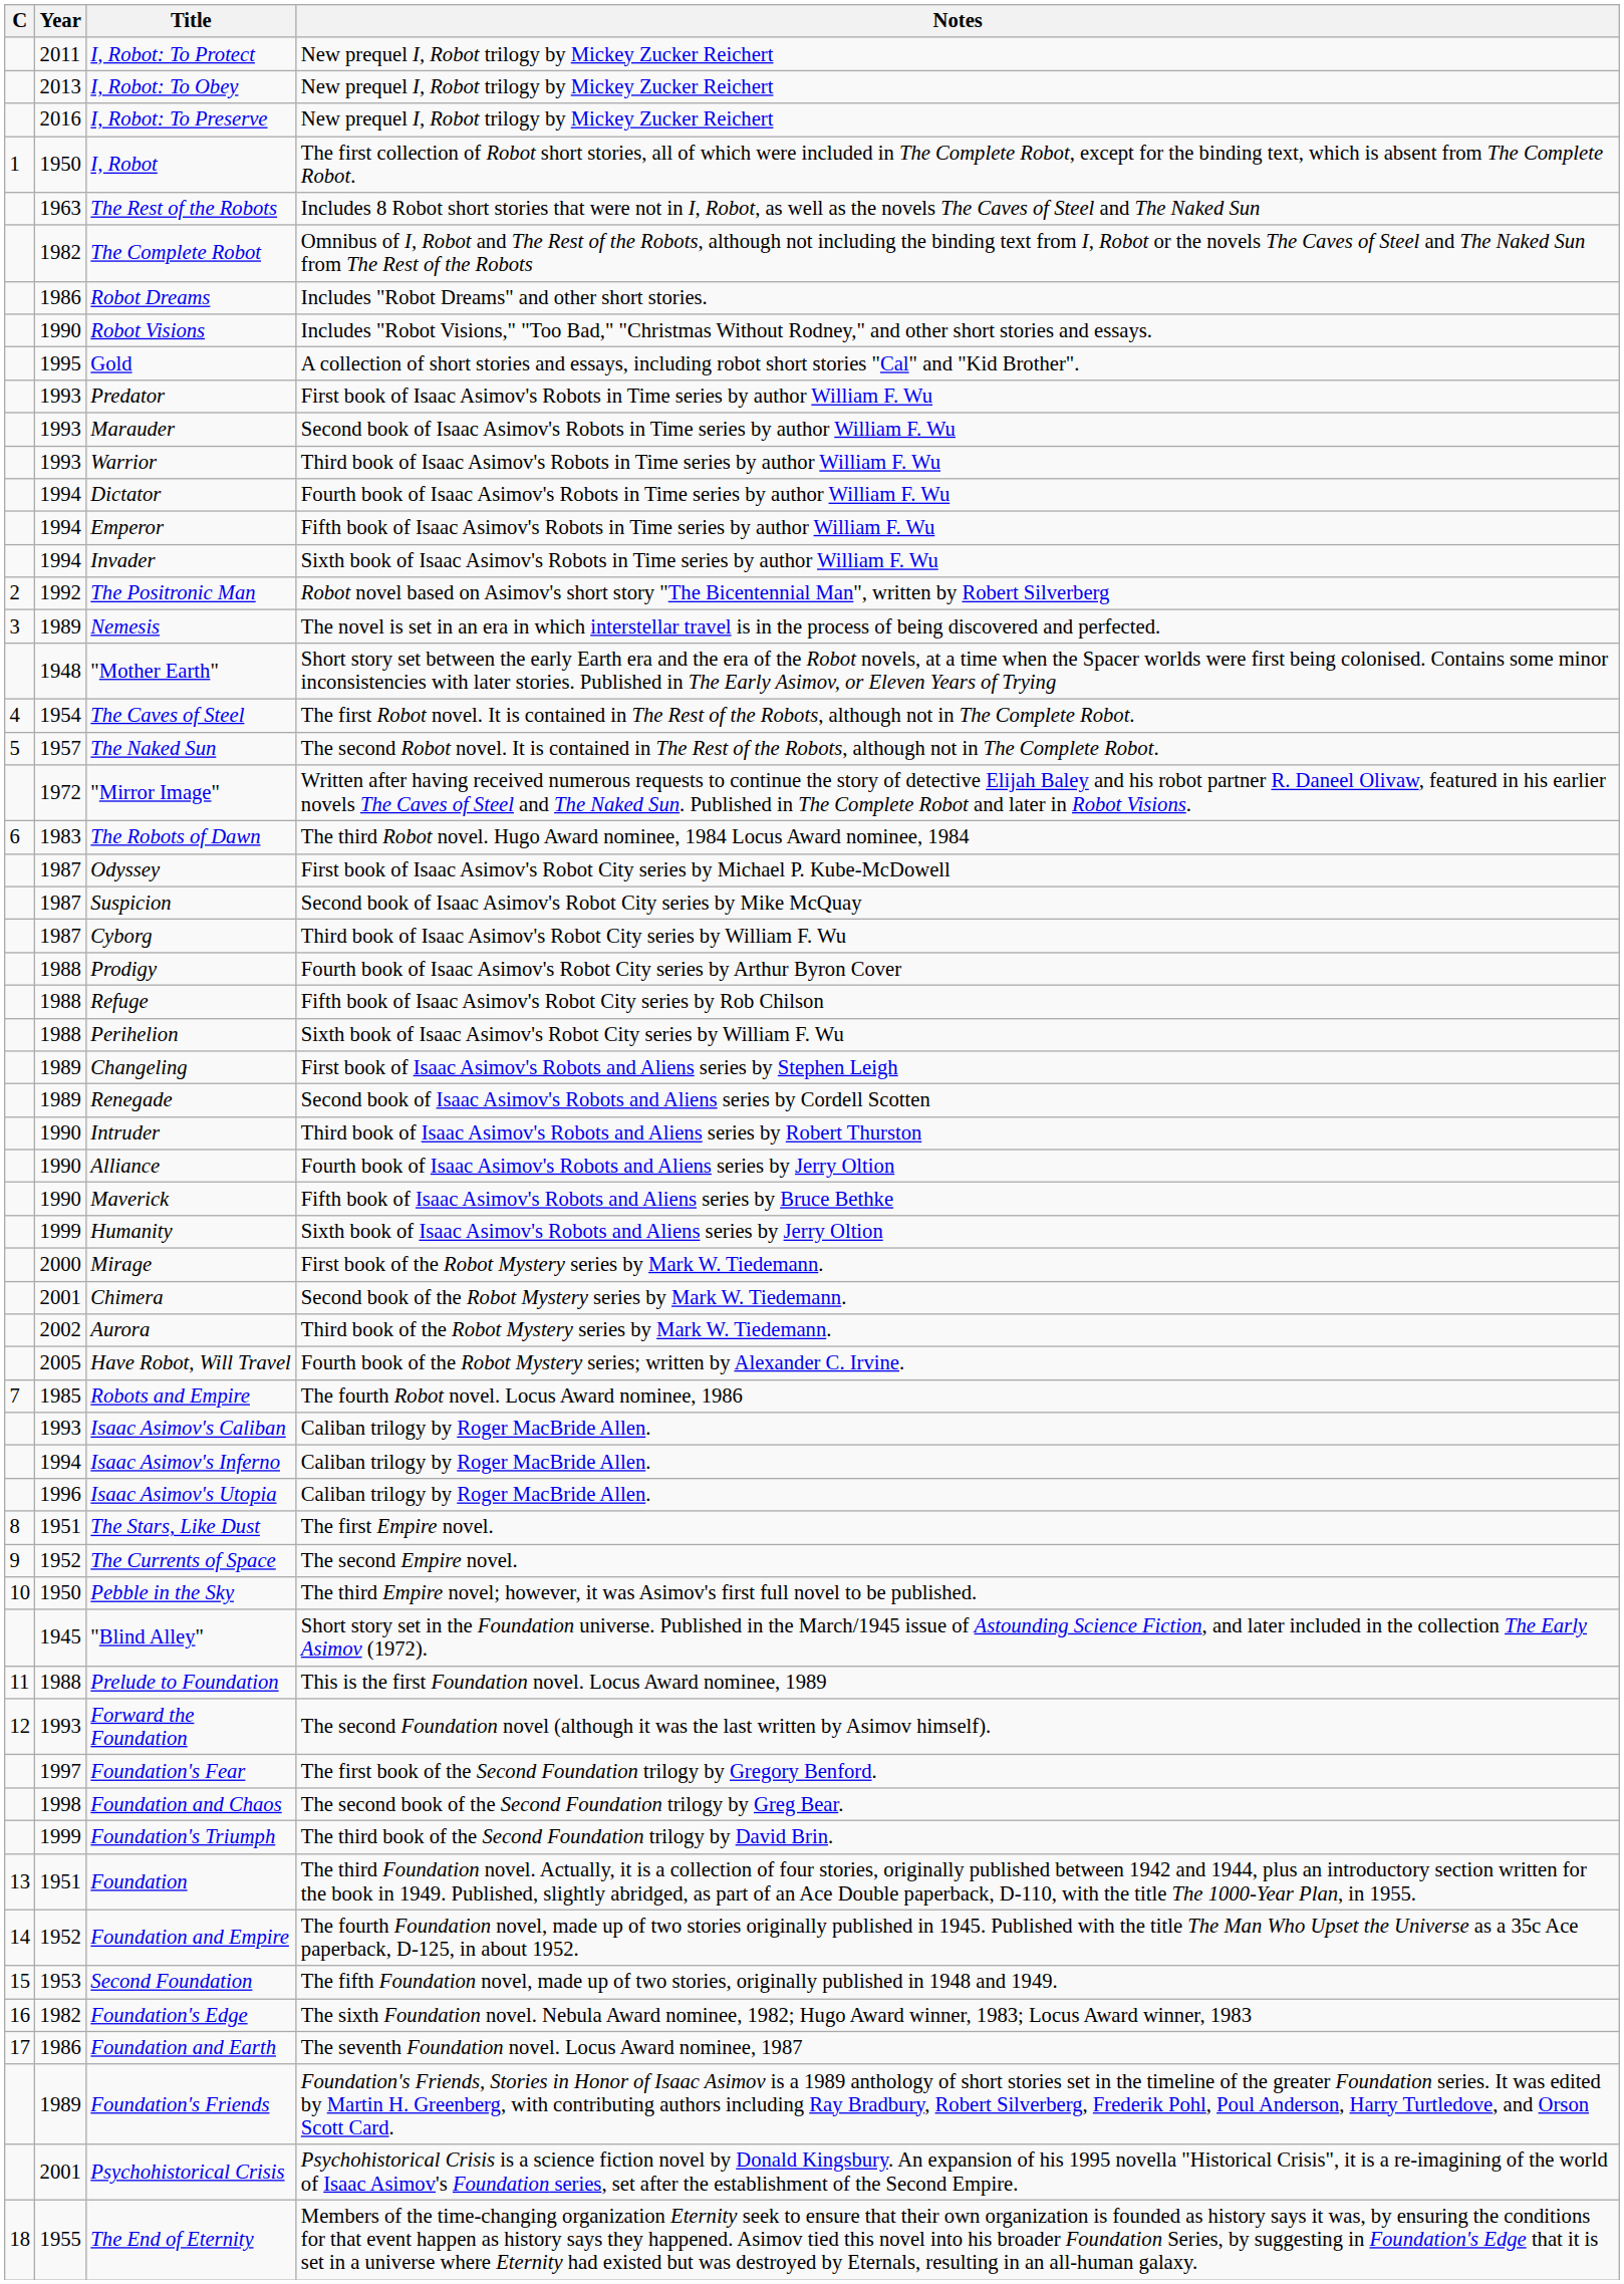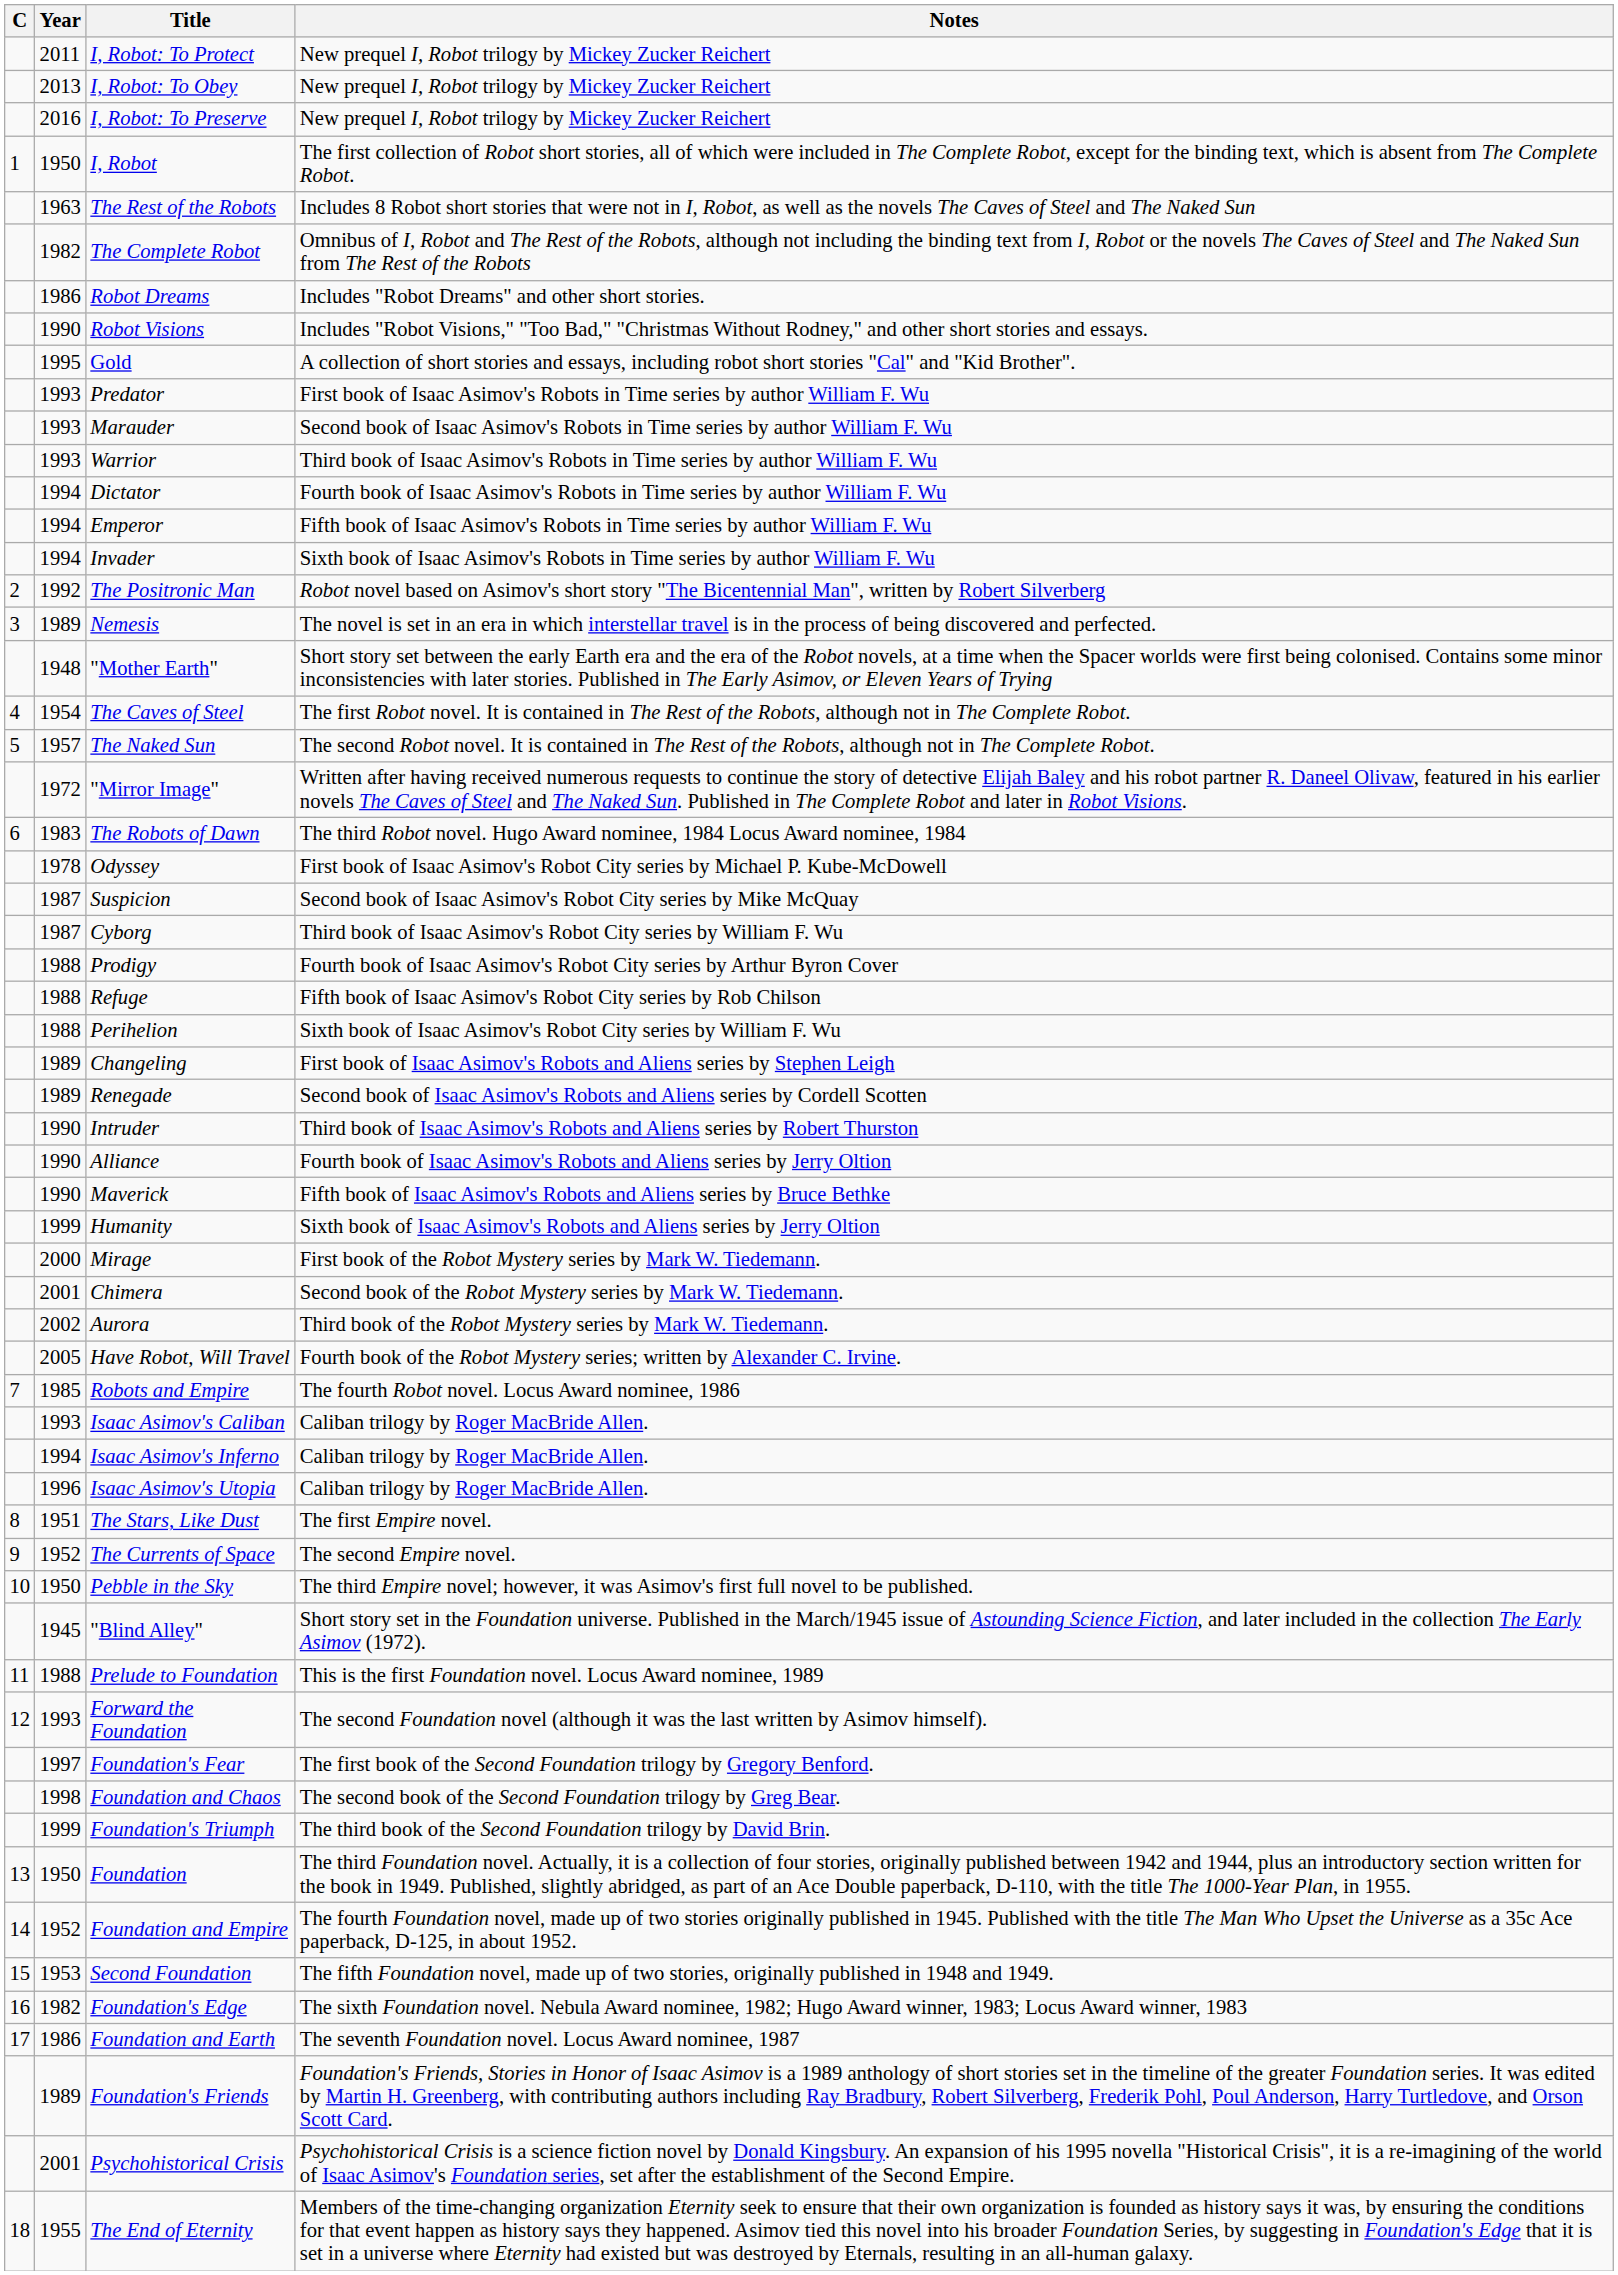Odyssey | Year: 1987 -> 1978
Foundation | Year: 1951 -> 1950
